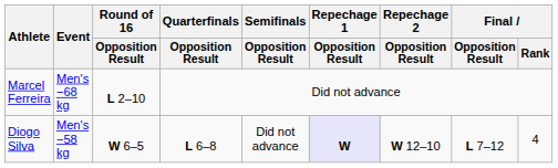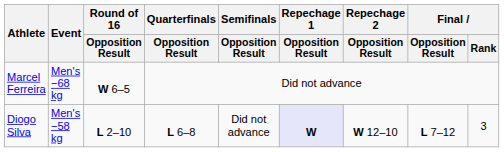Marcel Ferreira | Round of 16 / Opposition Result: L 2–10 -> W 6–5
Diogo Silva | Round of 16 / Opposition Result: W 6–5 -> L 2–10
Diogo Silva | Final / Rank: 4 -> 3
